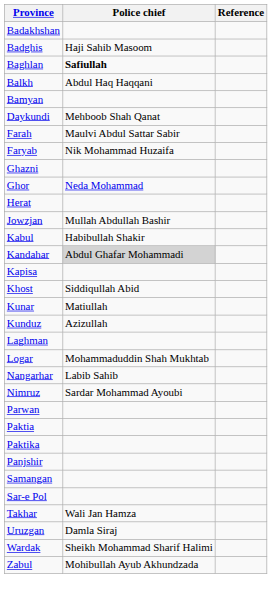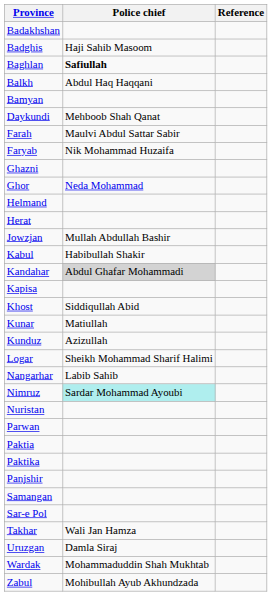+ row: Helmand
- row: Laghman
Logar | Police chief: Mohammaduddin Shah Mukhtab -> Sheikh Mohammad Sharif Halimi
Nimruz | Police chief: no background -> paleturquoise background
+ row: Nuristan
Wardak | Police chief: Sheikh Mohammad Sharif Halimi -> Mohammaduddin Shah Mukhtab
